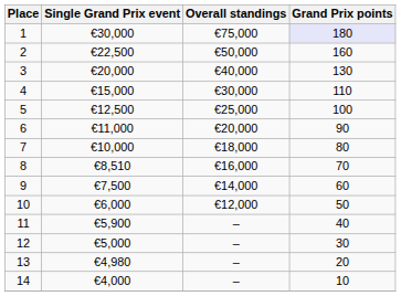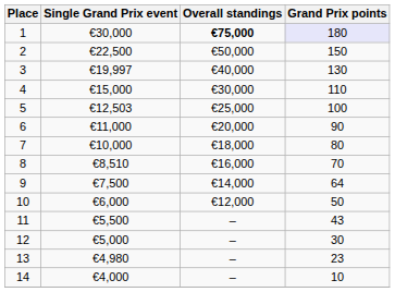1 | Overall standings: normal -> bold
2 | Grand Prix points: 160 -> 150
3 | Single Grand Prix event: €20,000 -> €19,997
5 | Single Grand Prix event: €12,500 -> €12,503
9 | Grand Prix points: 60 -> 64
11 | Single Grand Prix event: €5,900 -> €5,500
11 | Grand Prix points: 40 -> 43
13 | Grand Prix points: 20 -> 23
